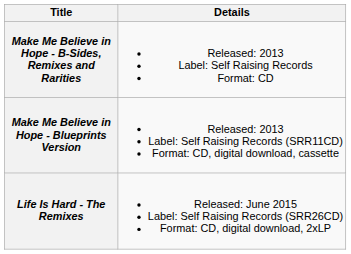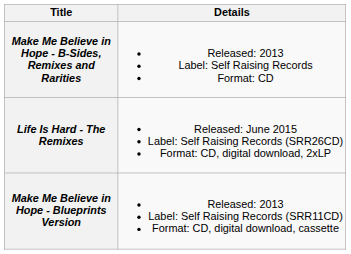rows swapped: Make Me Believe in Hope - Blueprints Version <-> Life Is Hard - The Remixes
